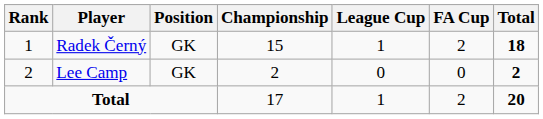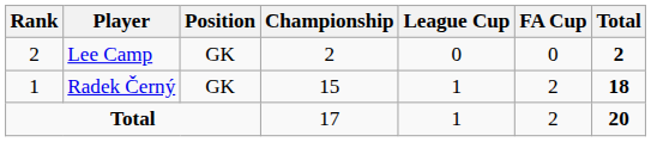rows swapped: Radek Černý <-> Lee Camp
